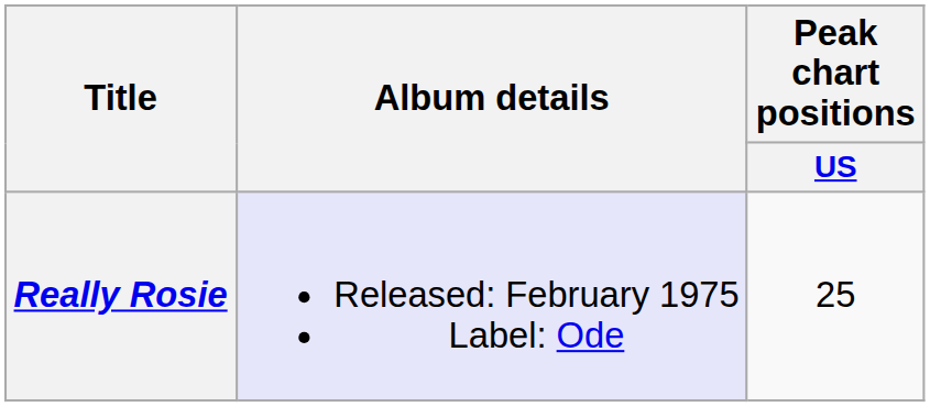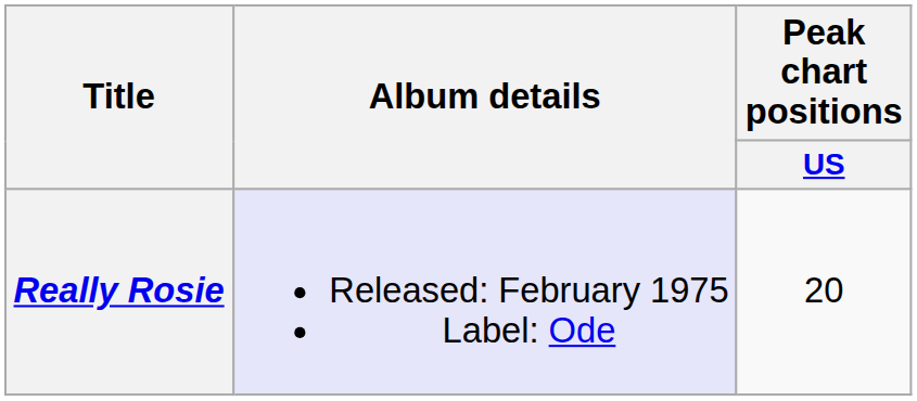Really Rosie | Peak chart positions / US: 25 -> 20
